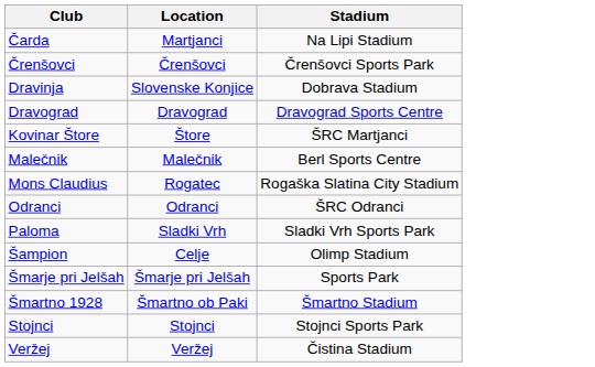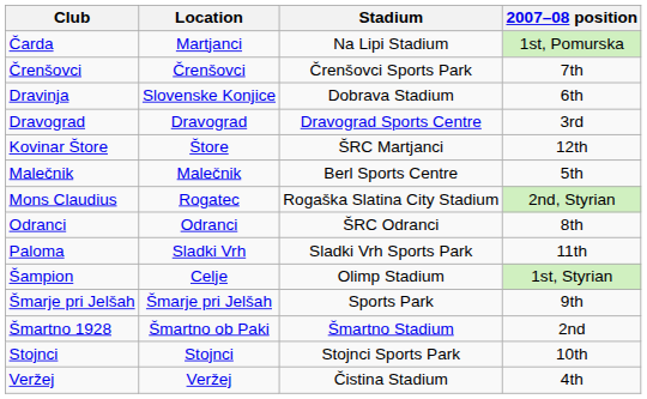+ column: 2007–08 position | 1st, Pomurska | 7th | 6th | 3rd | 12th | 5th | 2nd, Styrian | 8th | 11th | 1st, Styrian | 9th | 2nd | 10th | 4th
